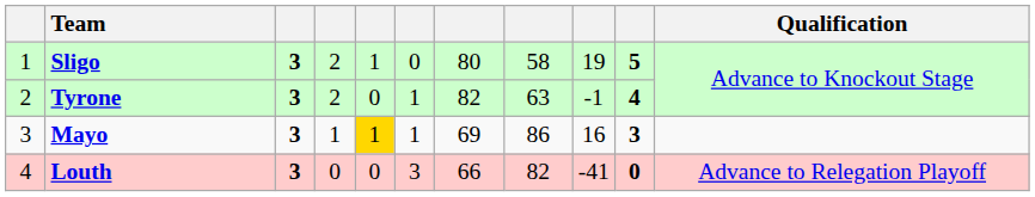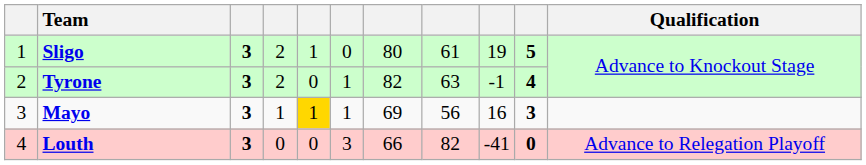Sligo | column 8: 58 -> 61
Mayo | column 8: 86 -> 56
